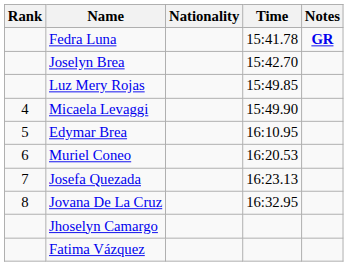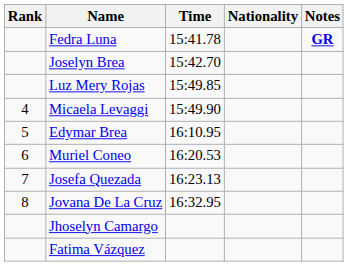columns swapped: Nationality <-> Time
